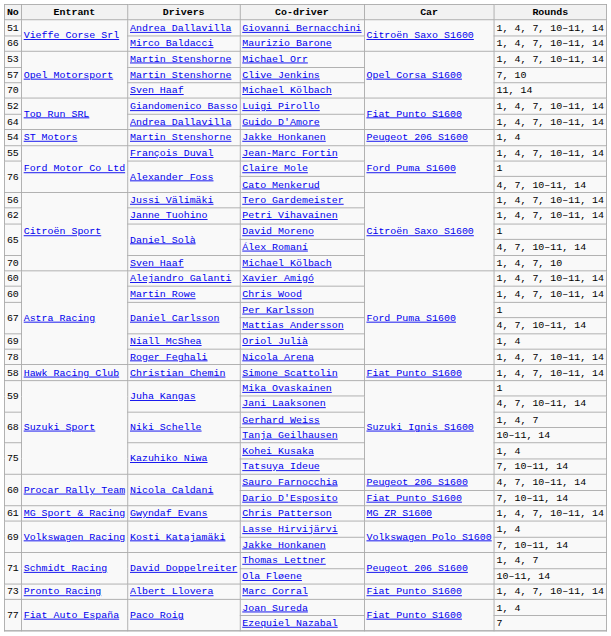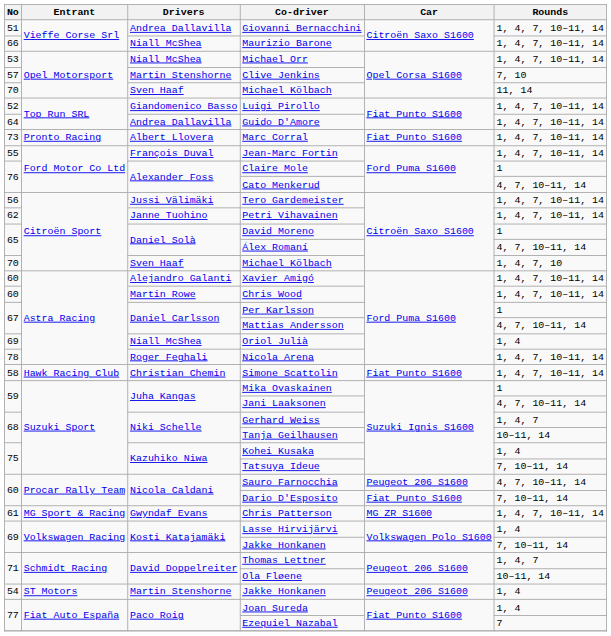Maurizio Barone | Drivers: Mirco Baldacci -> Niall McShea
Michael Orr | Drivers: Martin Stenshorne -> Niall McShea
rows swapped: ST Motors / Jakke Honkanen <-> Marc Corral
